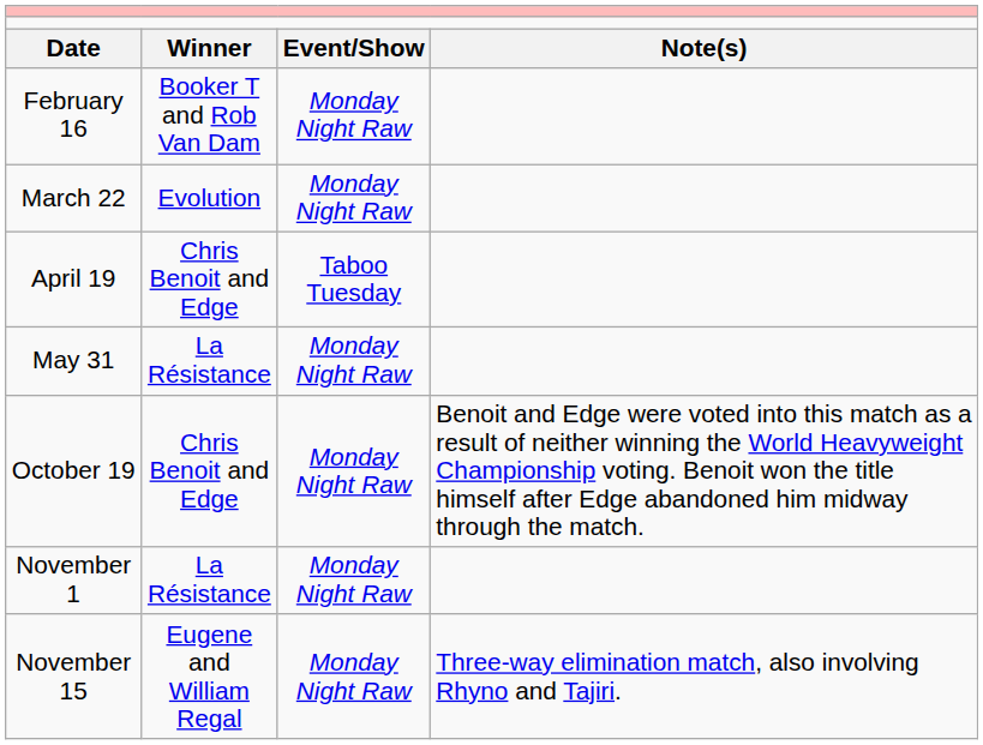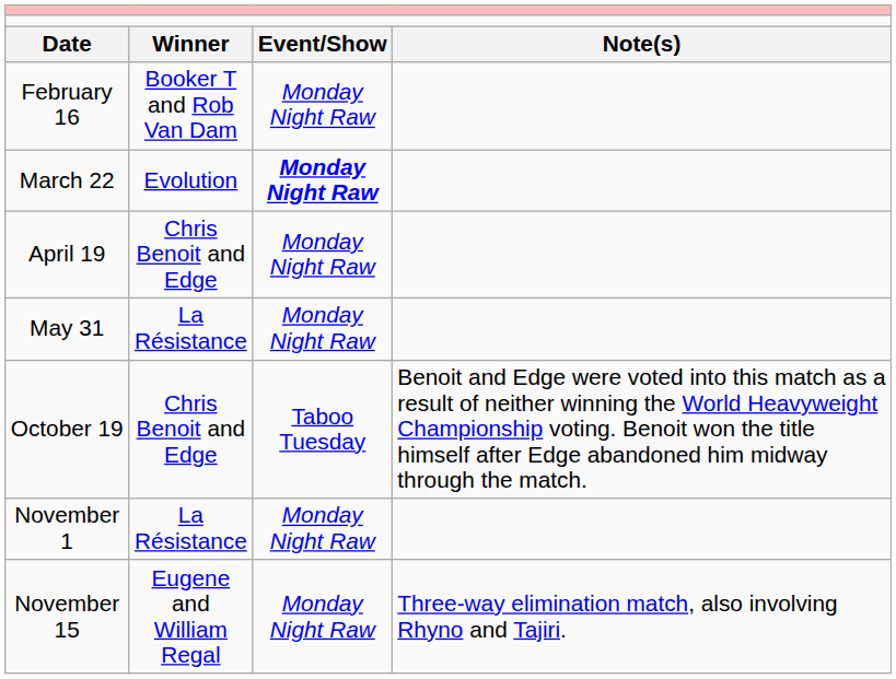March 22 | column 3: normal -> bold
April 19 | column 3: Taboo Tuesday -> Monday Night Raw
October 19 | column 3: Monday Night Raw -> Taboo Tuesday
